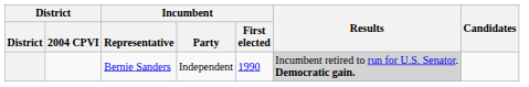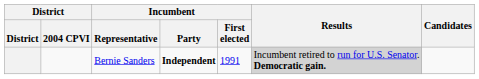Bernie Sanders | Incumbent / Party: normal -> bold
Bernie Sanders | Incumbent / First elected: 1990 -> 1991
